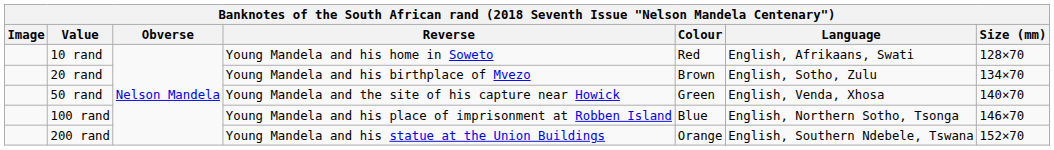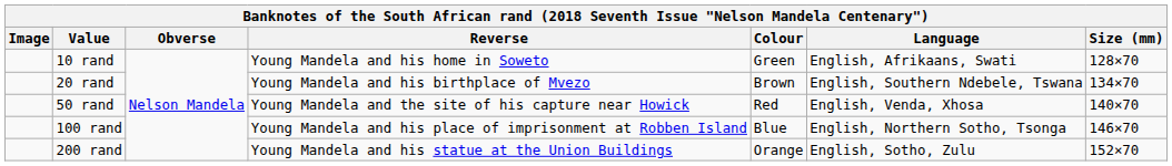10 rand | Colour: Red -> Green
20 rand | Language: English, Sotho, Zulu -> English, Southern Ndebele, Tswana
50 rand | Colour: Green -> Red
200 rand | Language: English, Southern Ndebele, Tswana -> English, Sotho, Zulu
